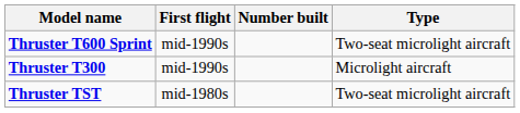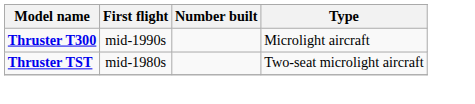- row: Thruster T600 Sprint | mid-1990s | Two-seat microlight aircraft
